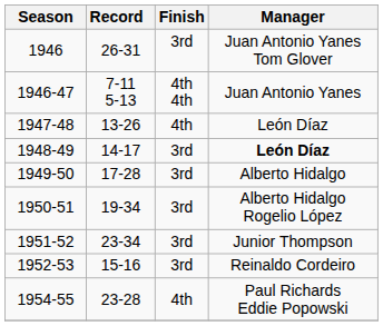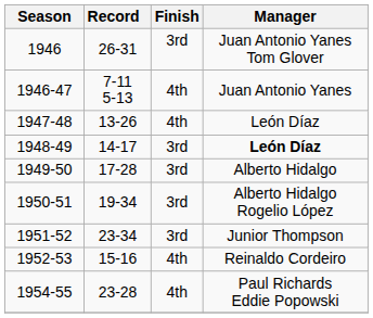1946-47 | Finish: 4th 4th -> 4th
1952-53 | Finish: 3rd -> 4th
